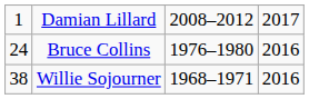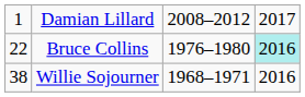Bruce Collins | column 1: 24 -> 22
Bruce Collins | column 4: no background -> paleturquoise background
